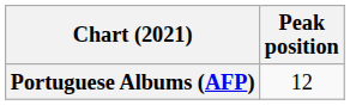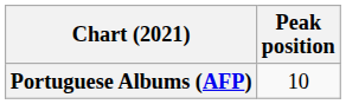Portuguese Albums (AFP) | Peak position: 12 -> 10
